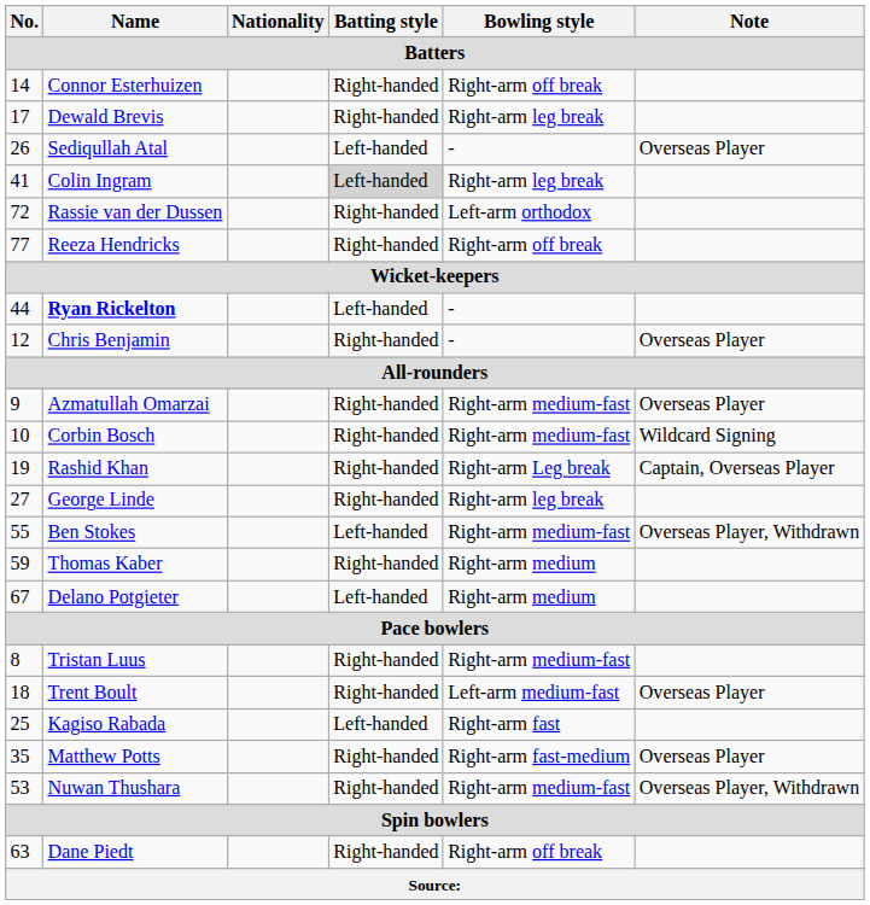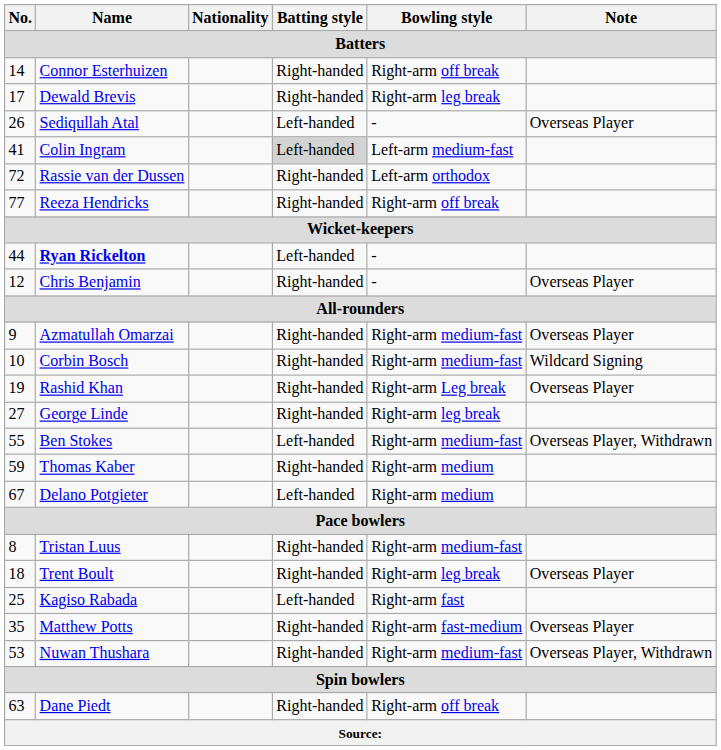Colin Ingram | Bowling style: Right-arm leg break -> Left-arm medium-fast
Rashid Khan | Note: Captain, Overseas Player -> Overseas Player
Trent Boult | Bowling style: Left-arm medium-fast -> Right-arm leg break
